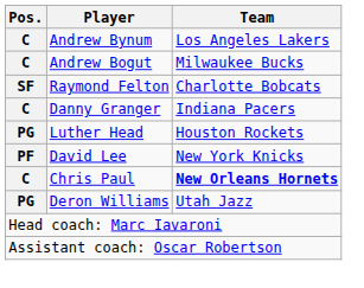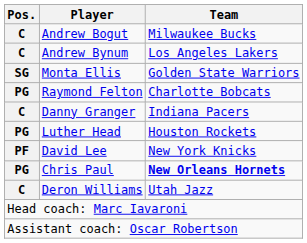rows swapped: Andrew Bogut <-> Andrew Bynum
+ row: SG | Monta Ellis | Golden State Warriors
Raymond Felton | Pos.: SF -> PG
Chris Paul | Pos.: C -> PG
Deron Williams | Pos.: PG -> C
